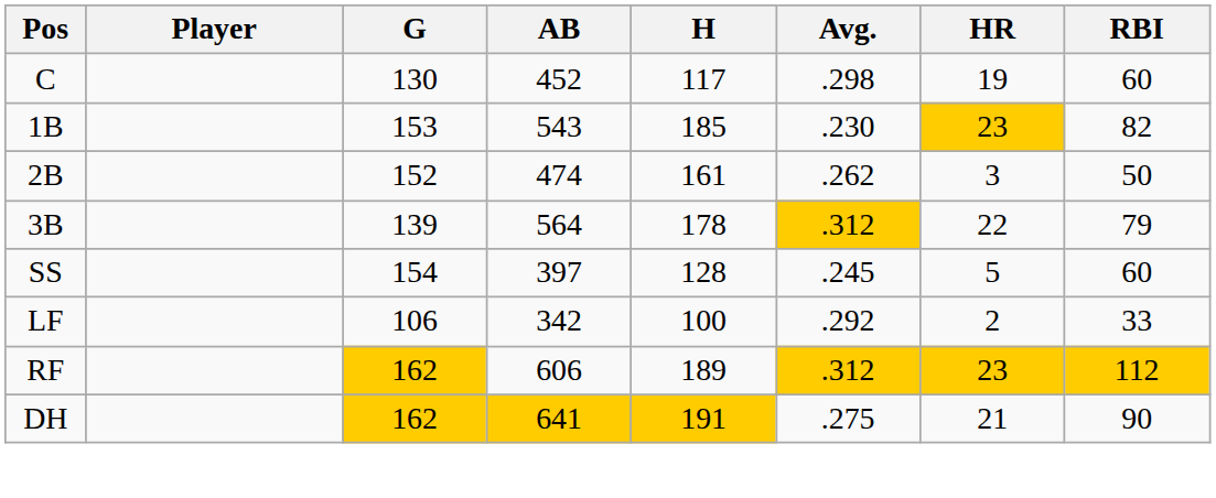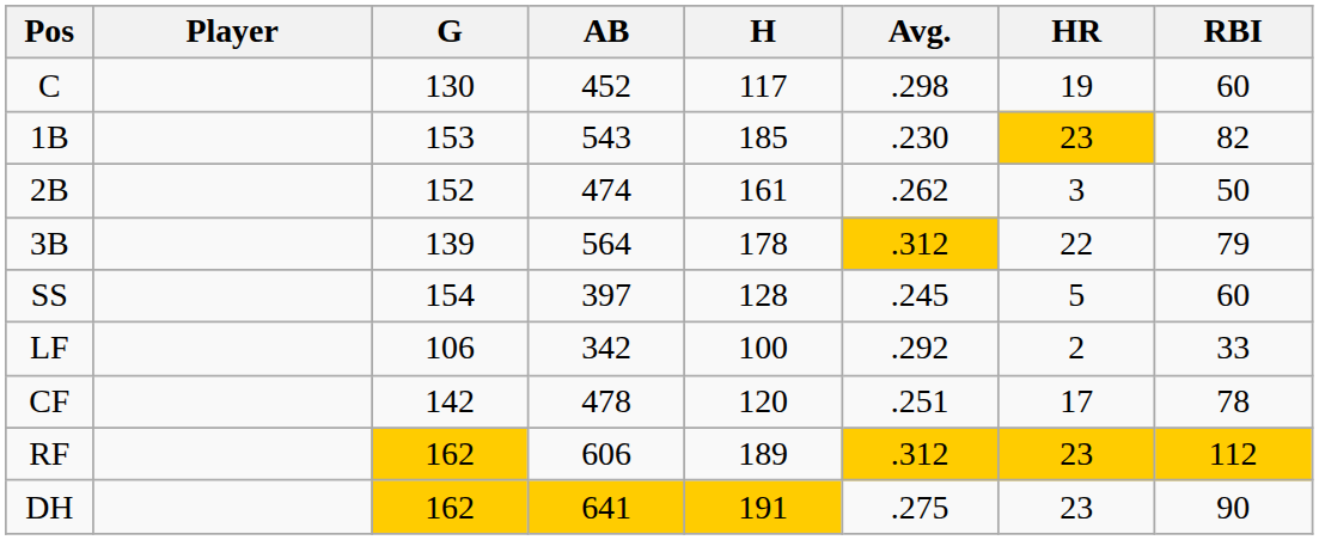+ row: CF | 142 | 478 | 120 | .251 | 17 | 78
DH | HR: 21 -> 23
